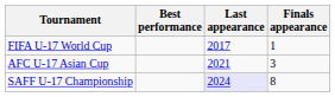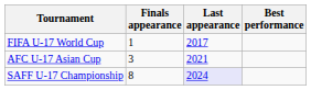columns swapped: Finals appearance <-> Best performance
